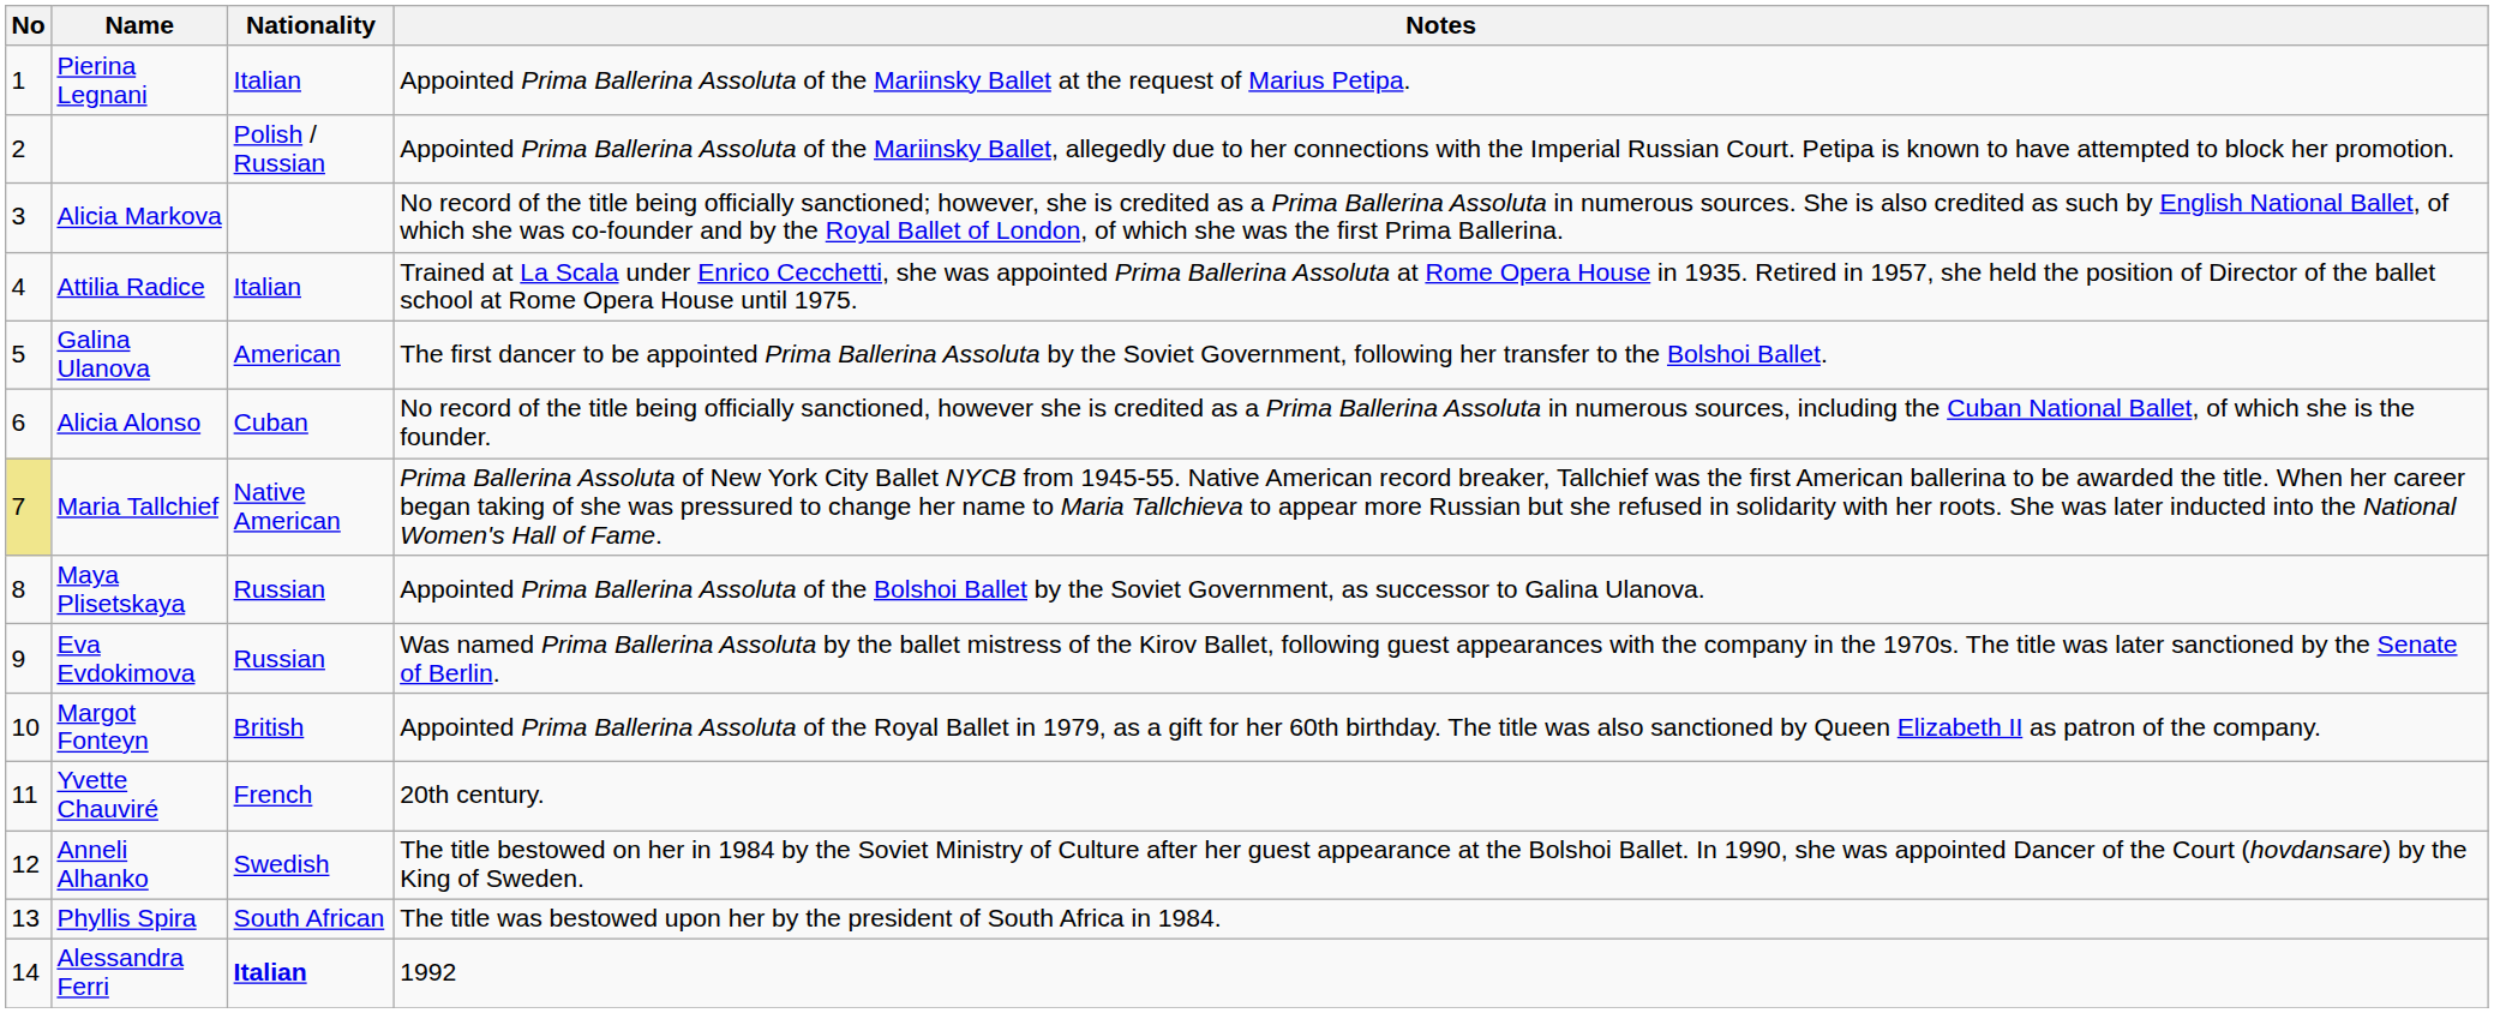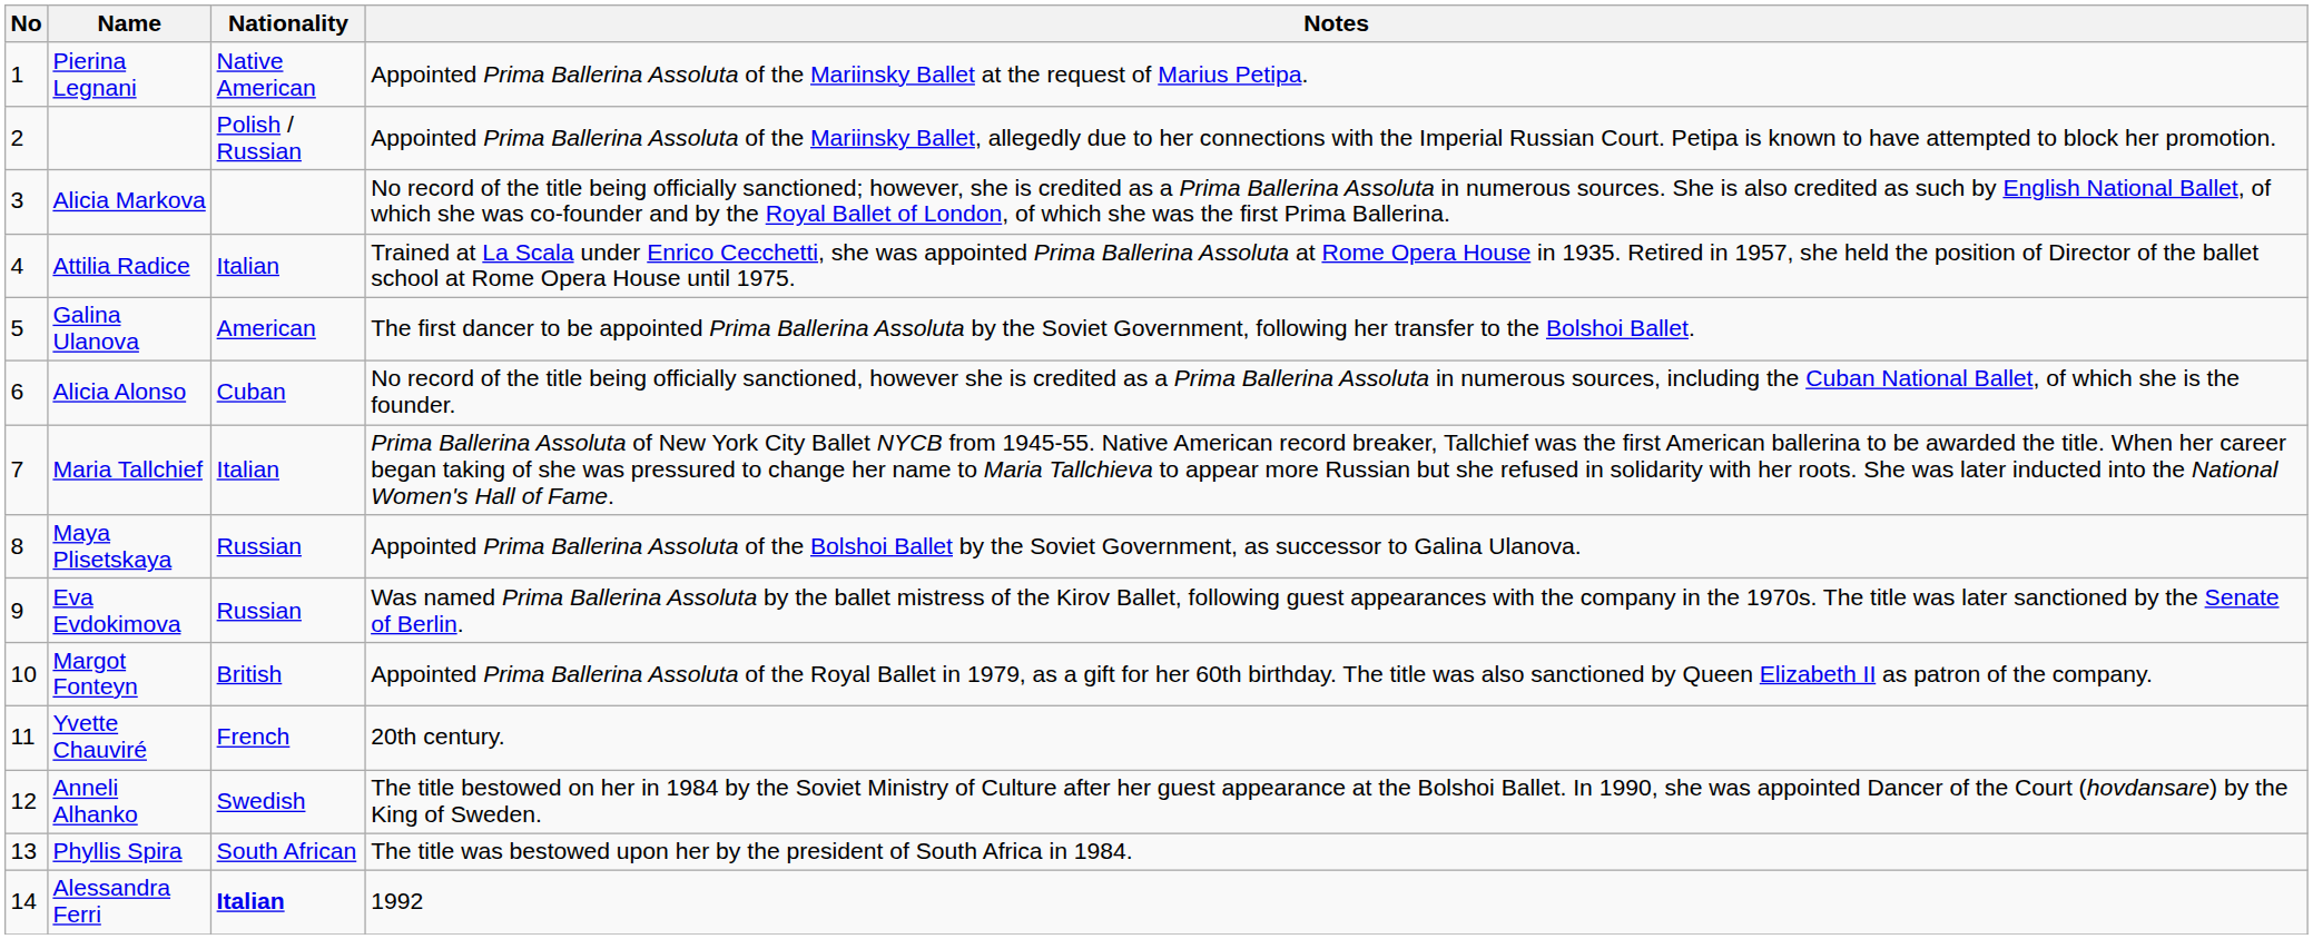Pierina Legnani | Nationality: Italian -> Native American
Maria Tallchief | No: khaki background -> no background
Maria Tallchief | Nationality: Native American -> Italian
